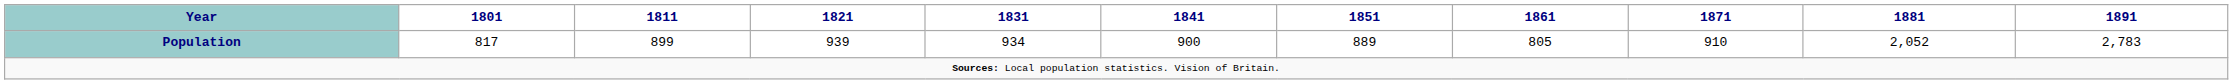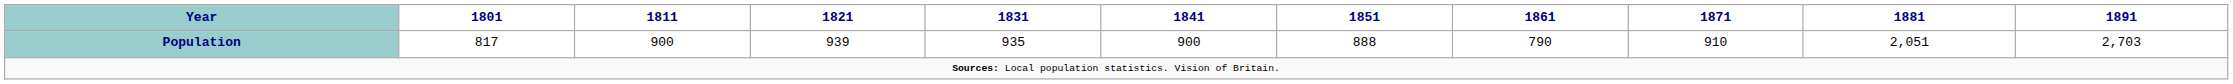Population | 1811: 899 -> 900
Population | 1831: 934 -> 935
Population | 1851: 889 -> 888
Population | 1861: 805 -> 790
Population | 1881: 2,052 -> 2,051
Population | 1891: 2,783 -> 2,703
